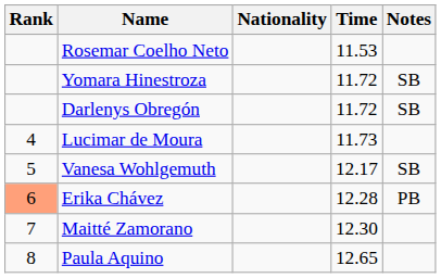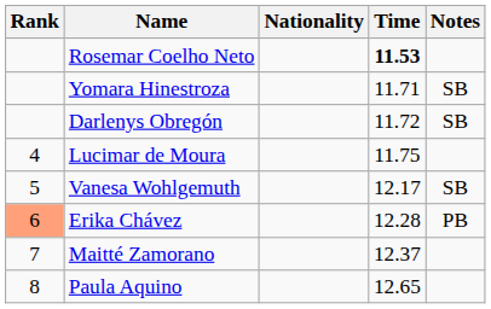Rosemar Coelho Neto | Time: normal -> bold
Yomara Hinestroza | Time: 11.72 -> 11.71
Lucimar de Moura | Time: 11.73 -> 11.75
Maitté Zamorano | Time: 12.30 -> 12.37
